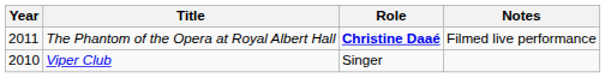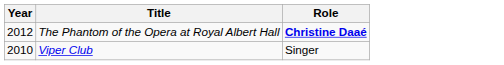- column: Notes | Filmed live performance
The Phantom of the Opera at Royal Albert Hall | Year: 2011 -> 2012
